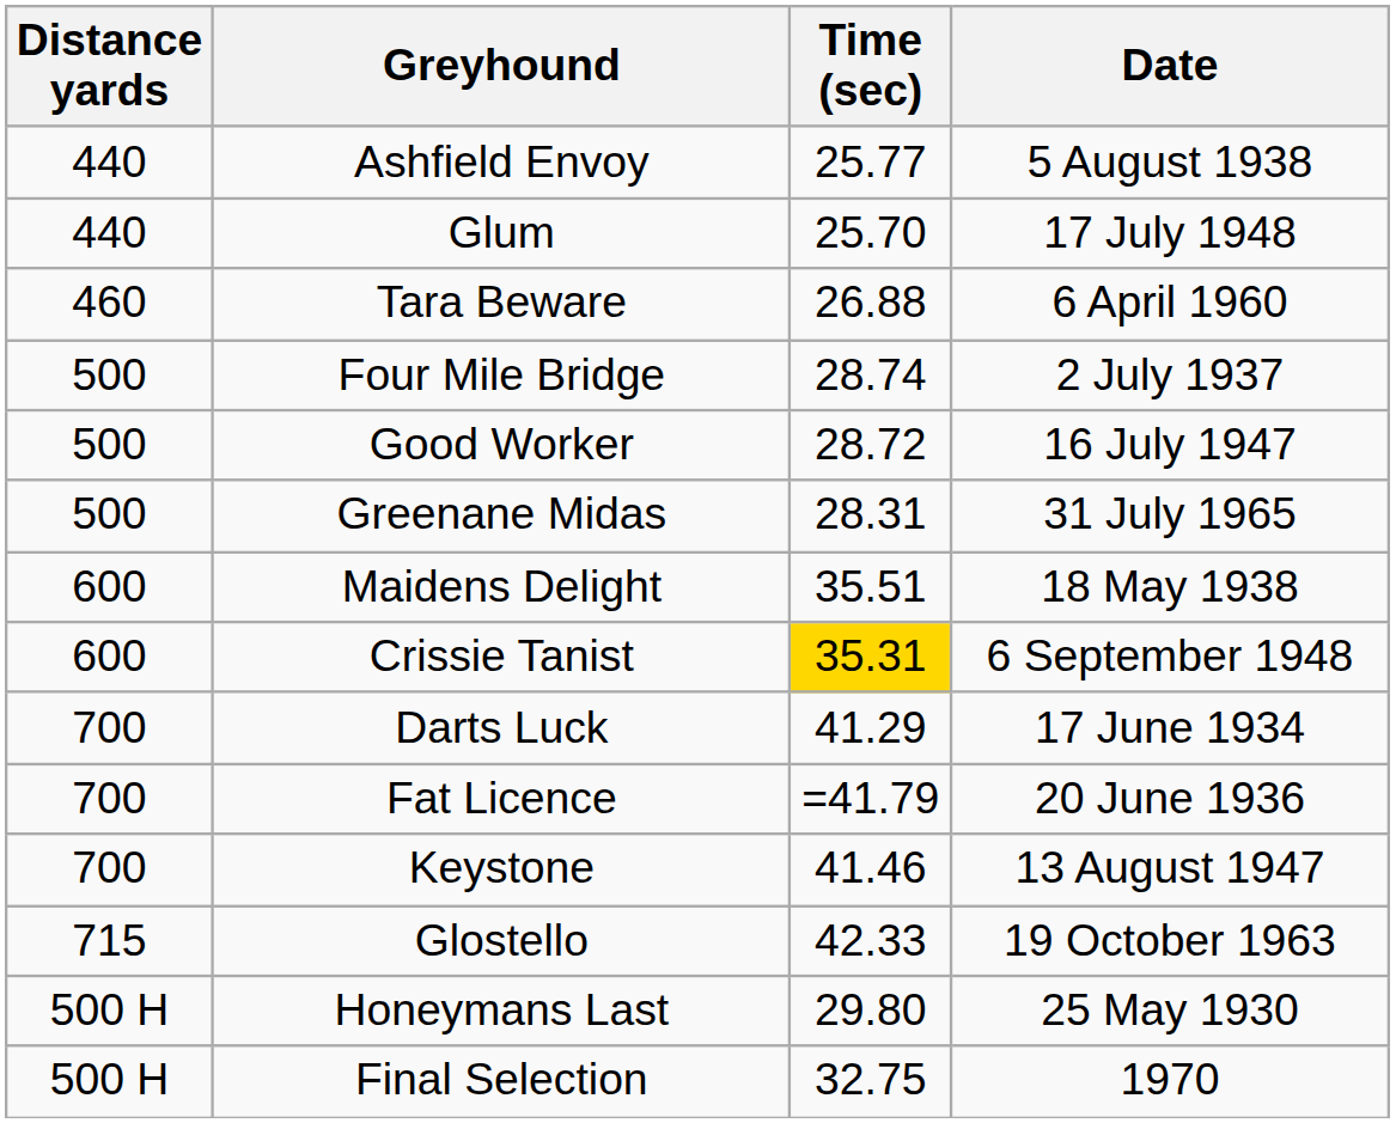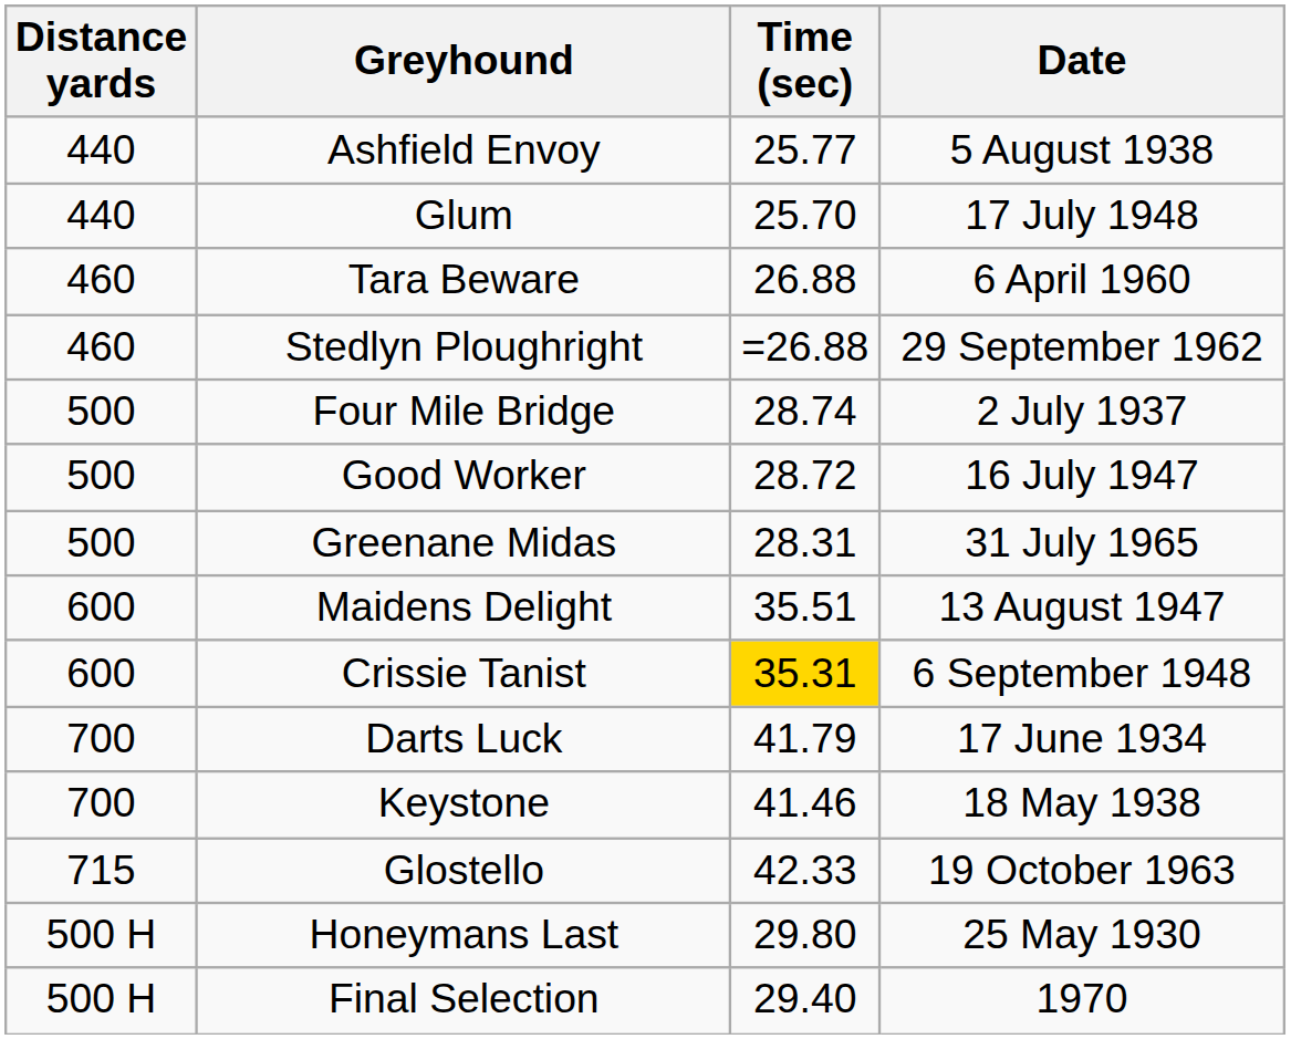+ row: 460 | Stedlyn Ploughright | =26.88 | 29 September 1962
Maidens Delight | Date: 18 May 1938 -> 13 August 1947
Darts Luck | Time (sec): 41.29 -> 41.79
- row: 700 | Fat Licence | =41.79 | 20 June 1936
Keystone | Date: 13 August 1947 -> 18 May 1938
Final Selection | Time (sec): 32.75 -> 29.40
